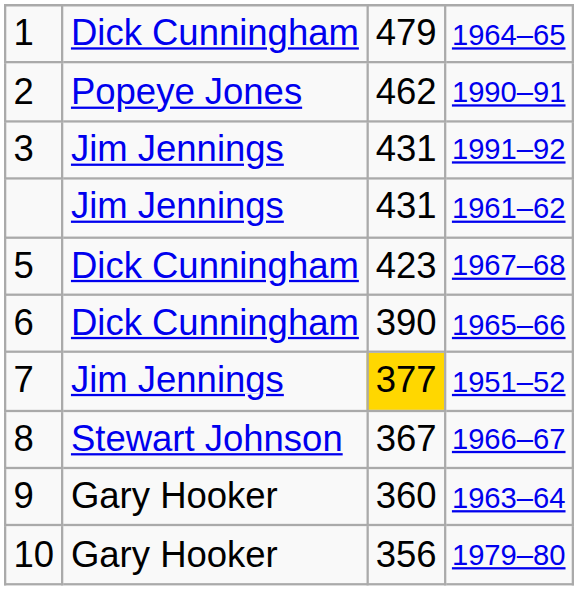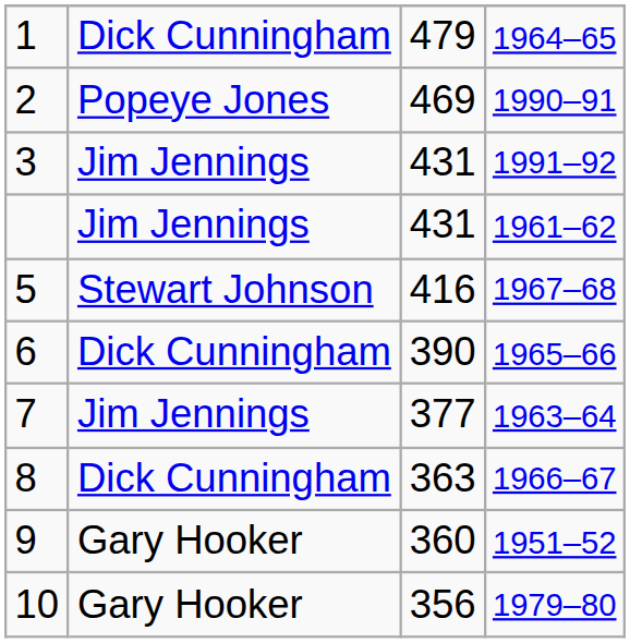2 | column 3: 462 -> 469
5 | column 2: Dick Cunningham -> Stewart Johnson
5 | column 3: 423 -> 416
7 | column 3: gold background -> no background
7 | column 4: 1951–52 -> 1963–64
8 | column 2: Stewart Johnson -> Dick Cunningham
8 | column 3: 367 -> 363
9 | column 4: 1963–64 -> 1951–52
